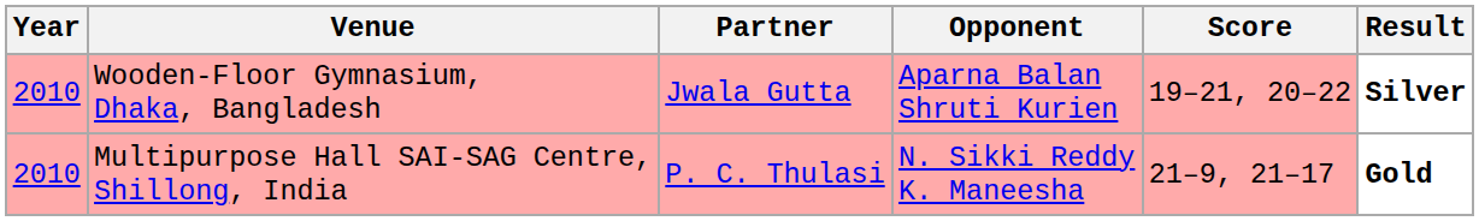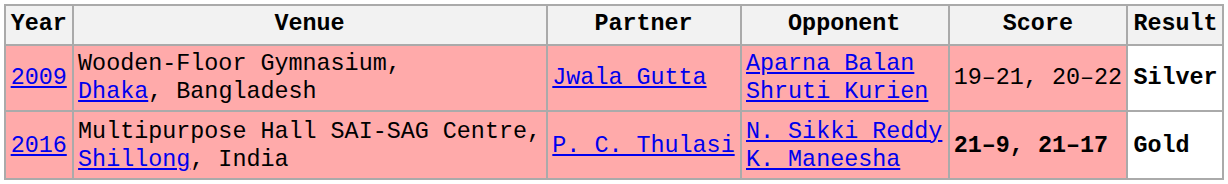Wooden-Floor Gymnasium, Dhaka, Bangladesh | Year: 2010 -> 2009
Multipurpose Hall SAI-SAG Centre, Shillong, India | Year: 2010 -> 2016
Multipurpose Hall SAI-SAG Centre, Shillong, India | Score: normal -> bold
